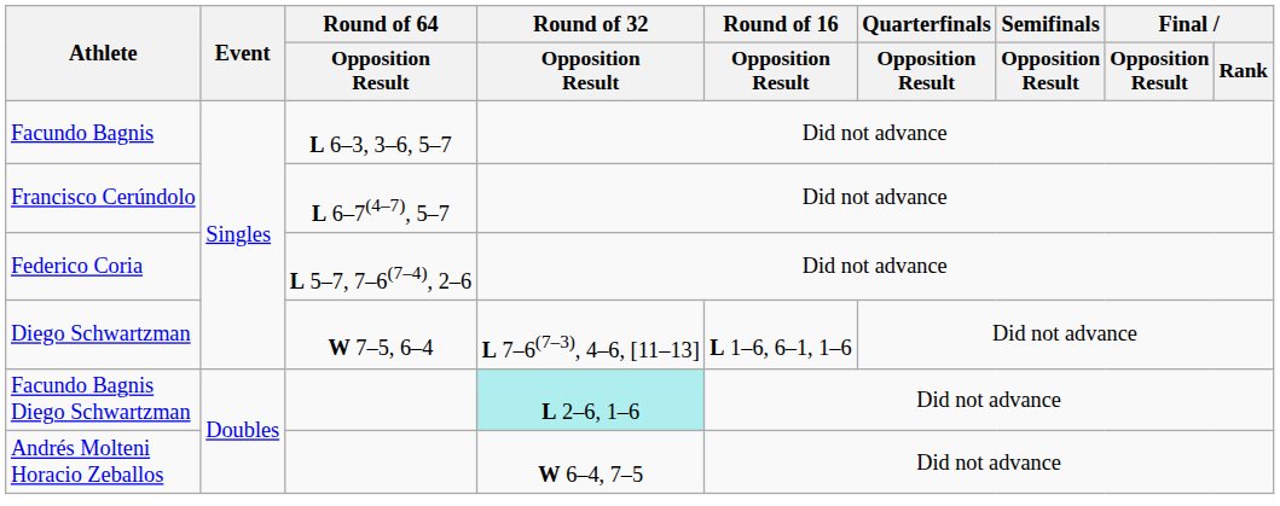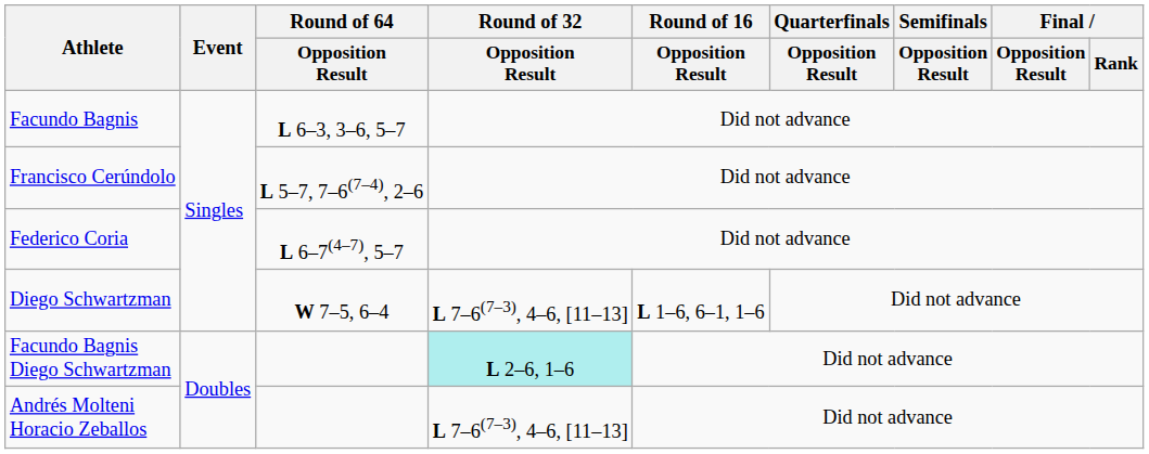Francisco Cerúndolo | Round of 64 / Opposition Result: L 6–7(4–7), 5–7 -> L 5–7, 7–6(7–4), 2–6
Federico Coria | Round of 64 / Opposition Result: L 5–7, 7–6(7–4), 2–6 -> L 6–7(4–7), 5–7
Andrés Molteni Horacio Zeballos | Round of 32 / Opposition Result: W 6–4, 7–5 -> L 7–6(7–3), 4–6, [11–13]
